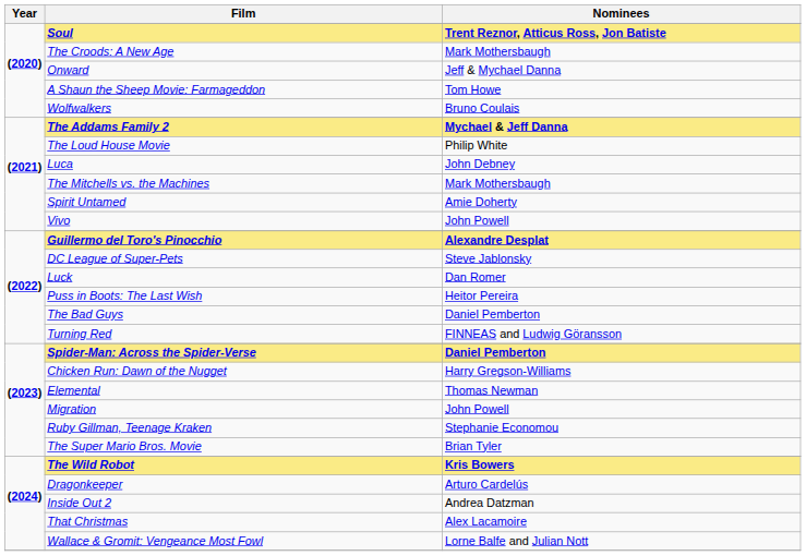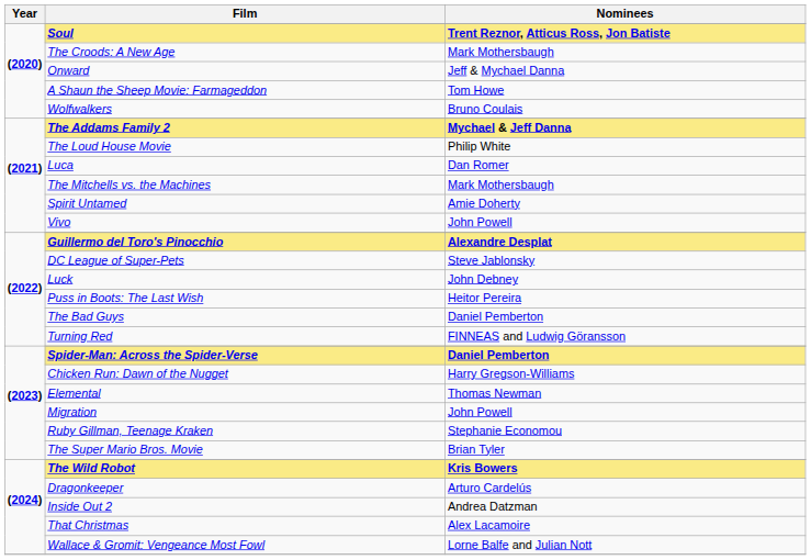Luca | Nominees: John Debney -> Dan Romer
Luck | Nominees: Dan Romer -> John Debney
